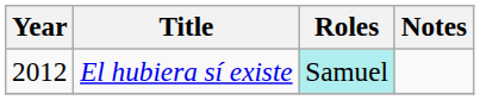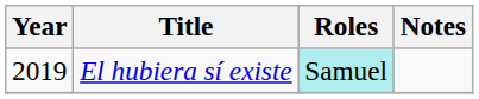El hubiera sí existe | Year: 2012 -> 2019
